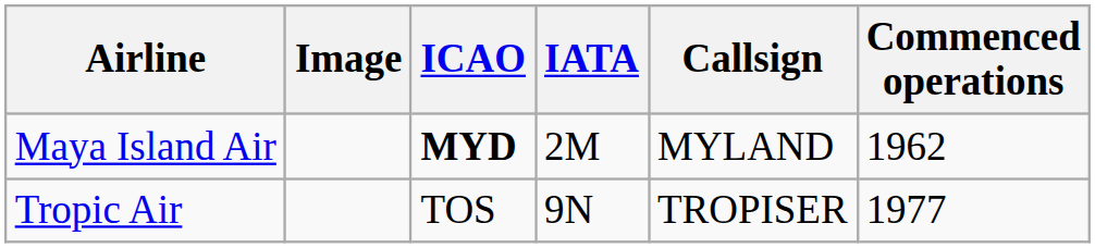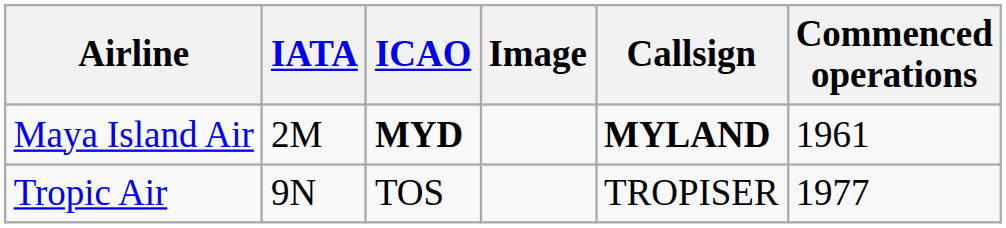columns swapped: IATA <-> Image
Maya Island Air | Callsign: normal -> bold
Maya Island Air | Commenced operations: 1962 -> 1961
